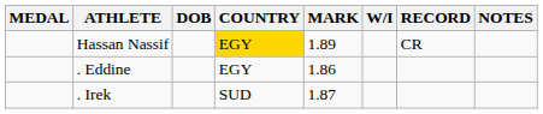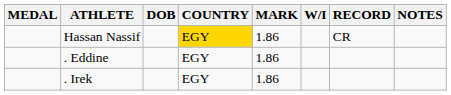Hassan Nassif | MARK: 1.89 -> 1.86
. Irek | COUNTRY: SUD -> EGY
. Irek | MARK: 1.87 -> 1.86
